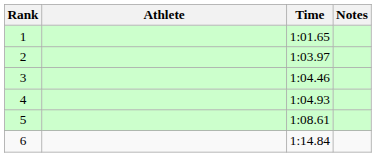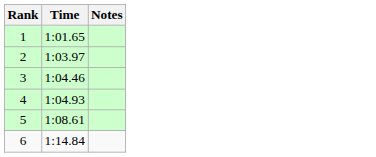- column: Athlete
